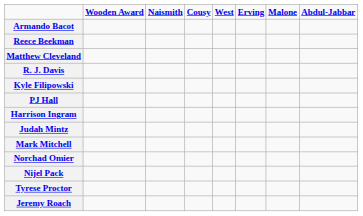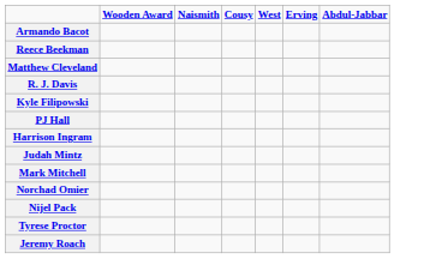- column: Malone
